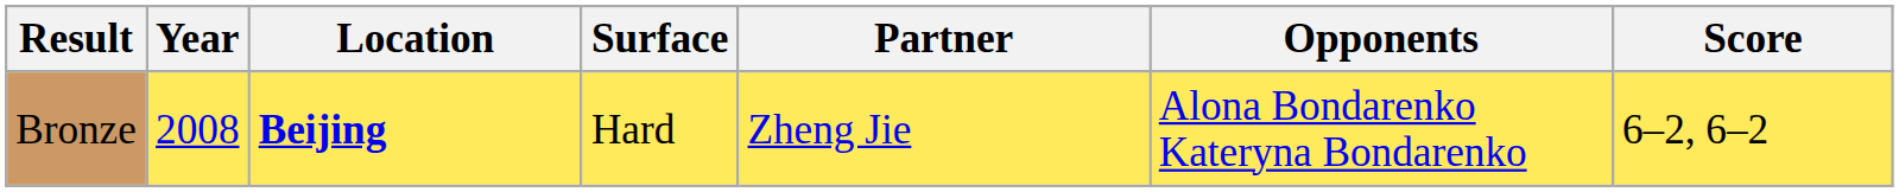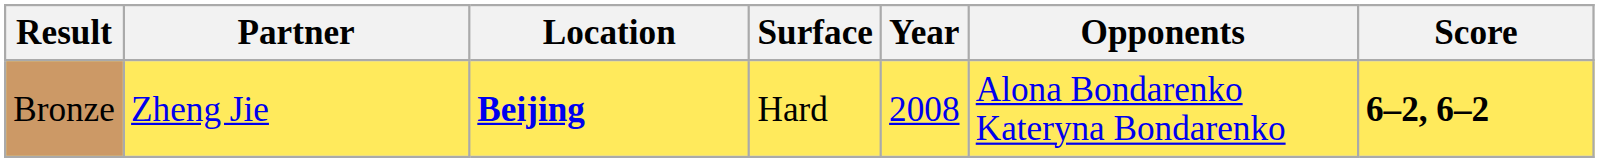columns swapped: Year <-> Partner
Bronze | Score: normal -> bold
